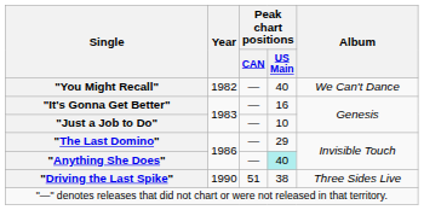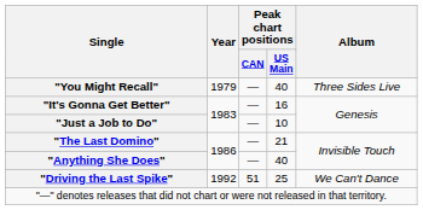"You Might Recall" | Year: 1982 -> 1979
"You Might Recall" | Album: We Can't Dance -> Three Sides Live
"The Last Domino" | Peak chart positions / US Main: 29 -> 21
"Anything She Does" | Peak chart positions / US Main: paleturquoise background -> no background
"Driving the Last Spike" | Year: 1990 -> 1992
"Driving the Last Spike" | Peak chart positions / US Main: 38 -> 25
"Driving the Last Spike" | Album: Three Sides Live -> We Can't Dance
